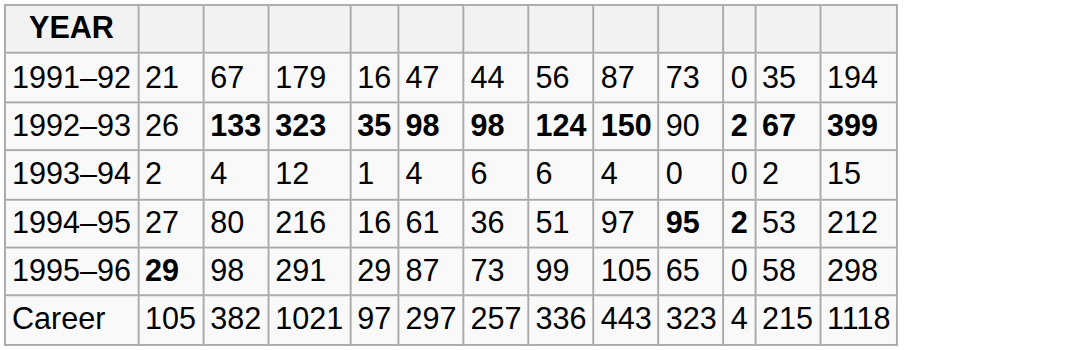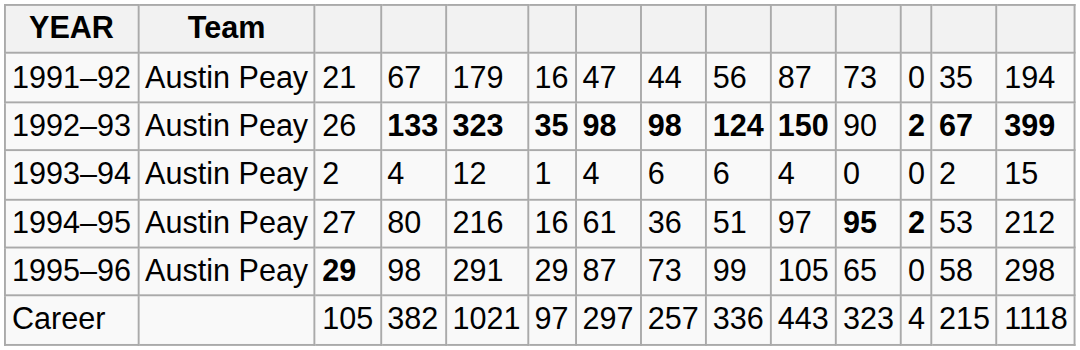+ column: Team | Austin Peay | Austin Peay | Austin Peay | Austin Peay | Austin Peay
